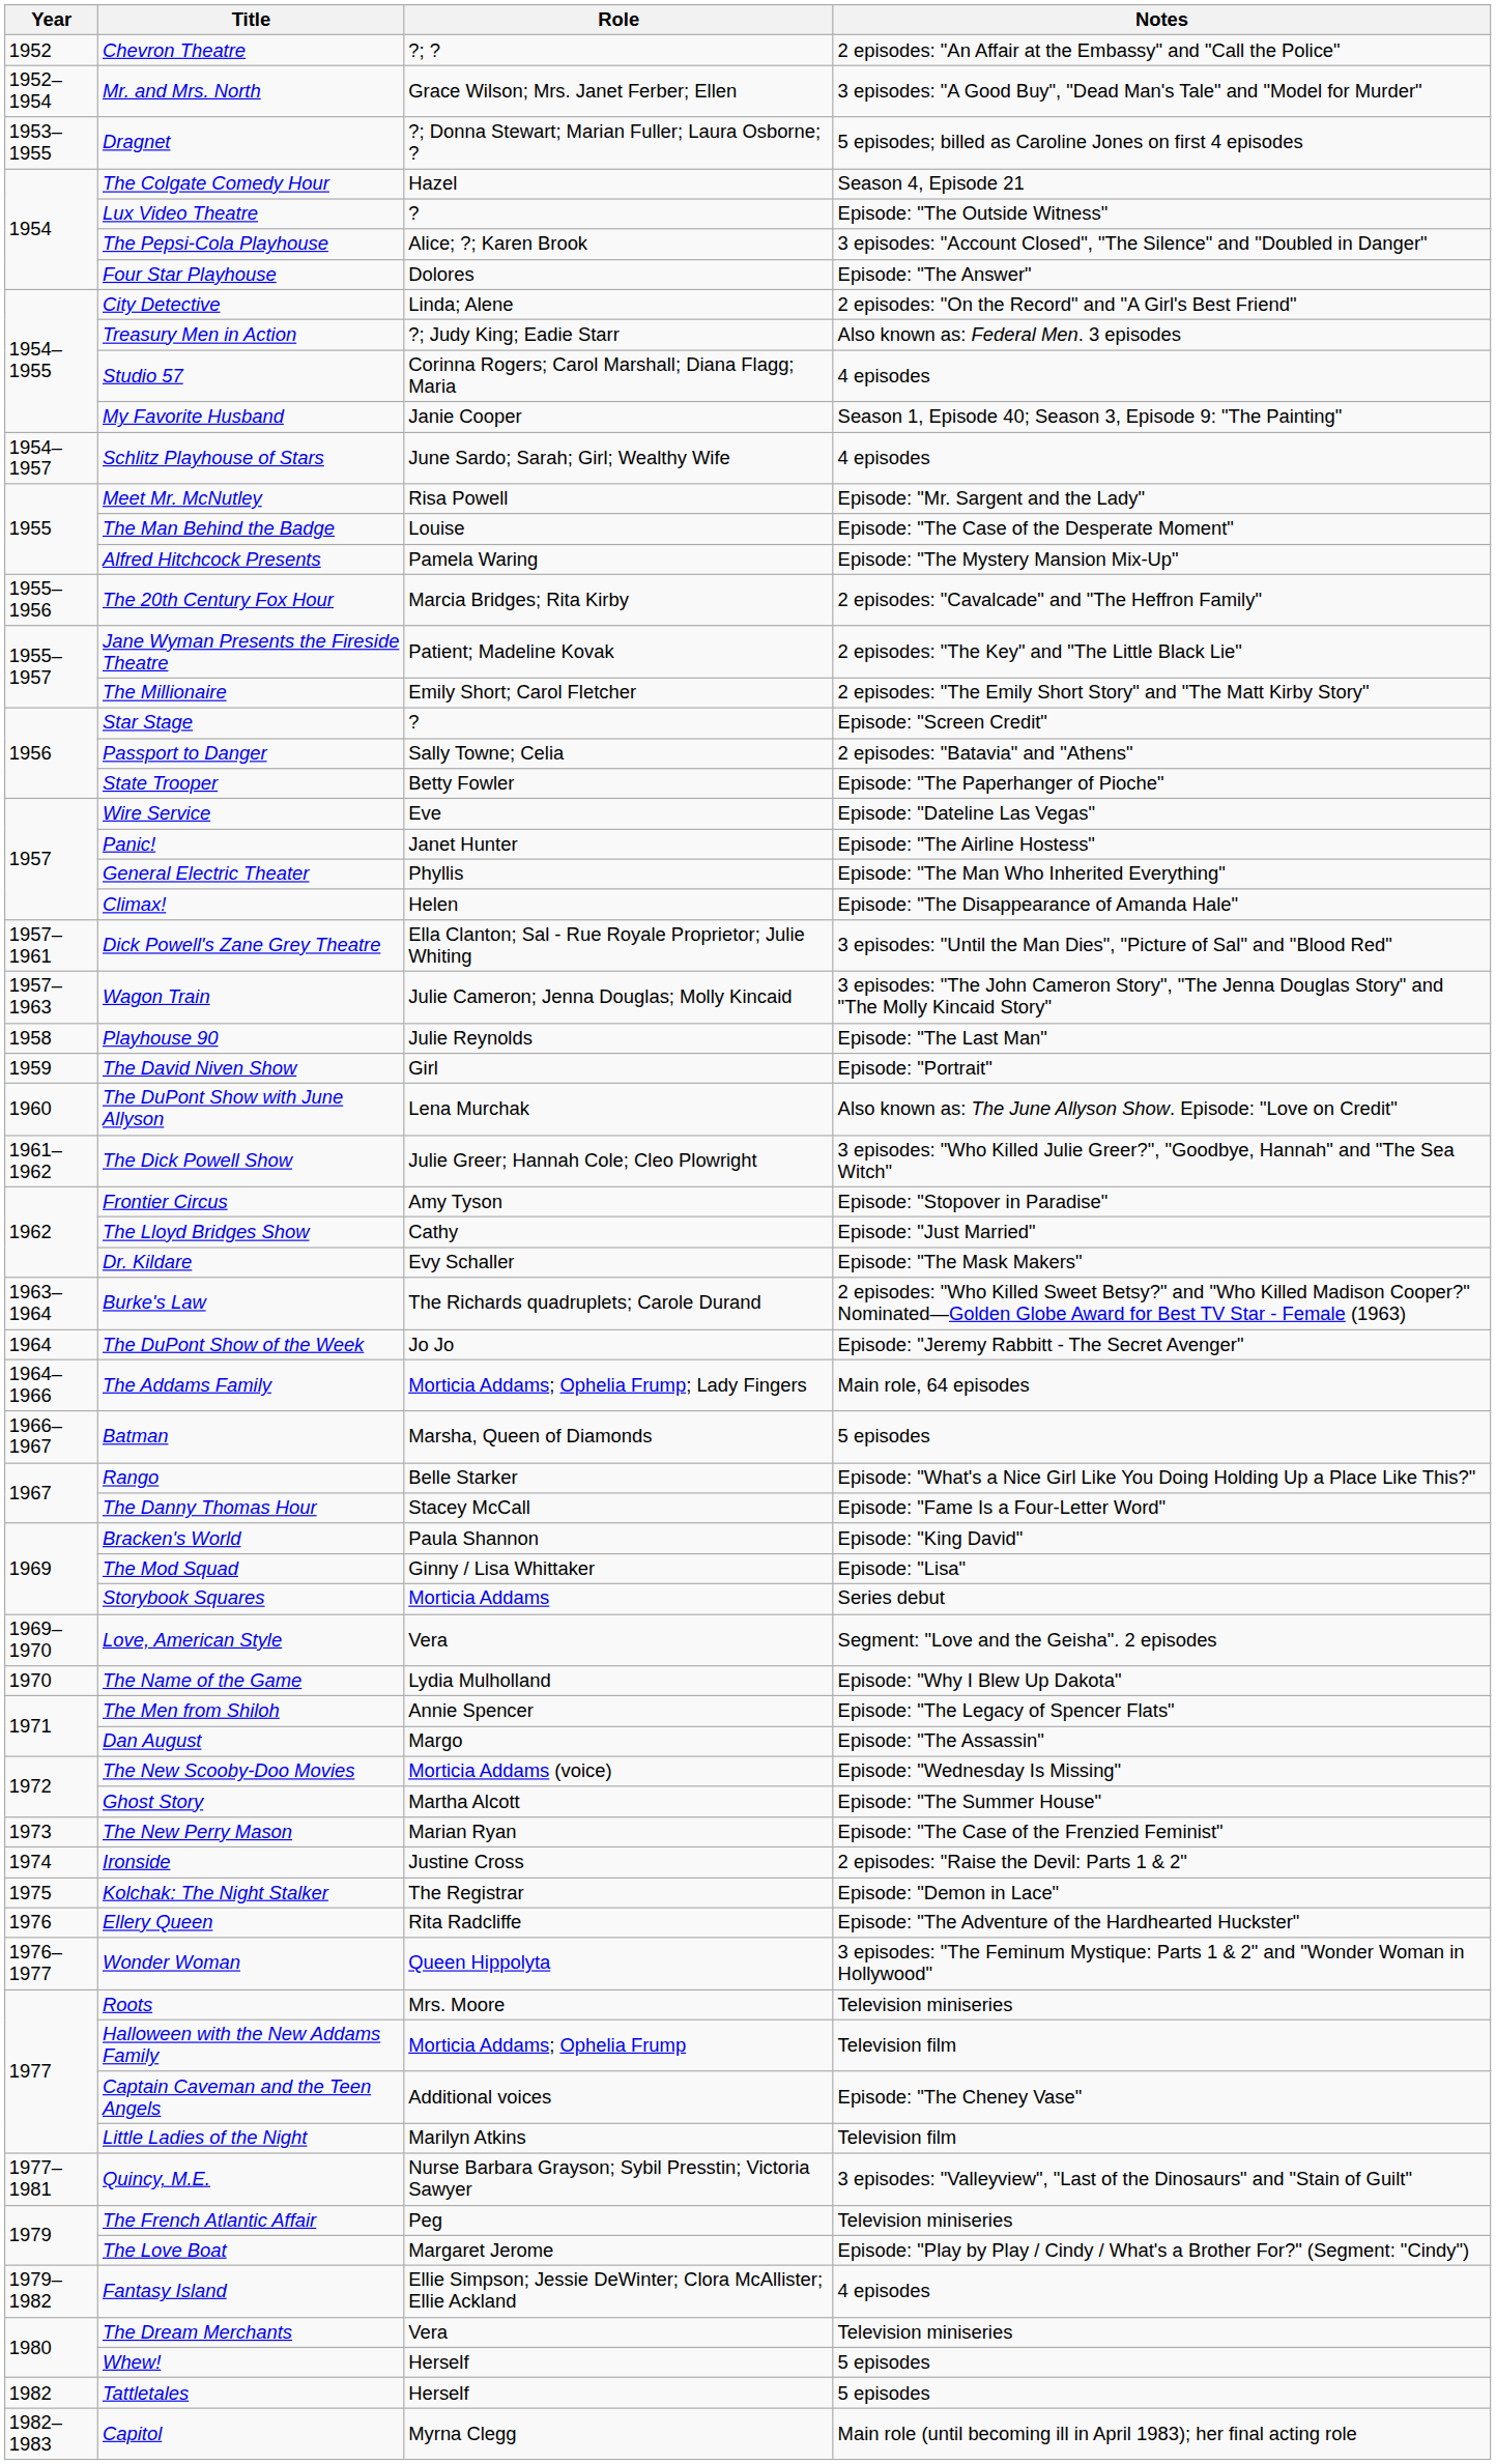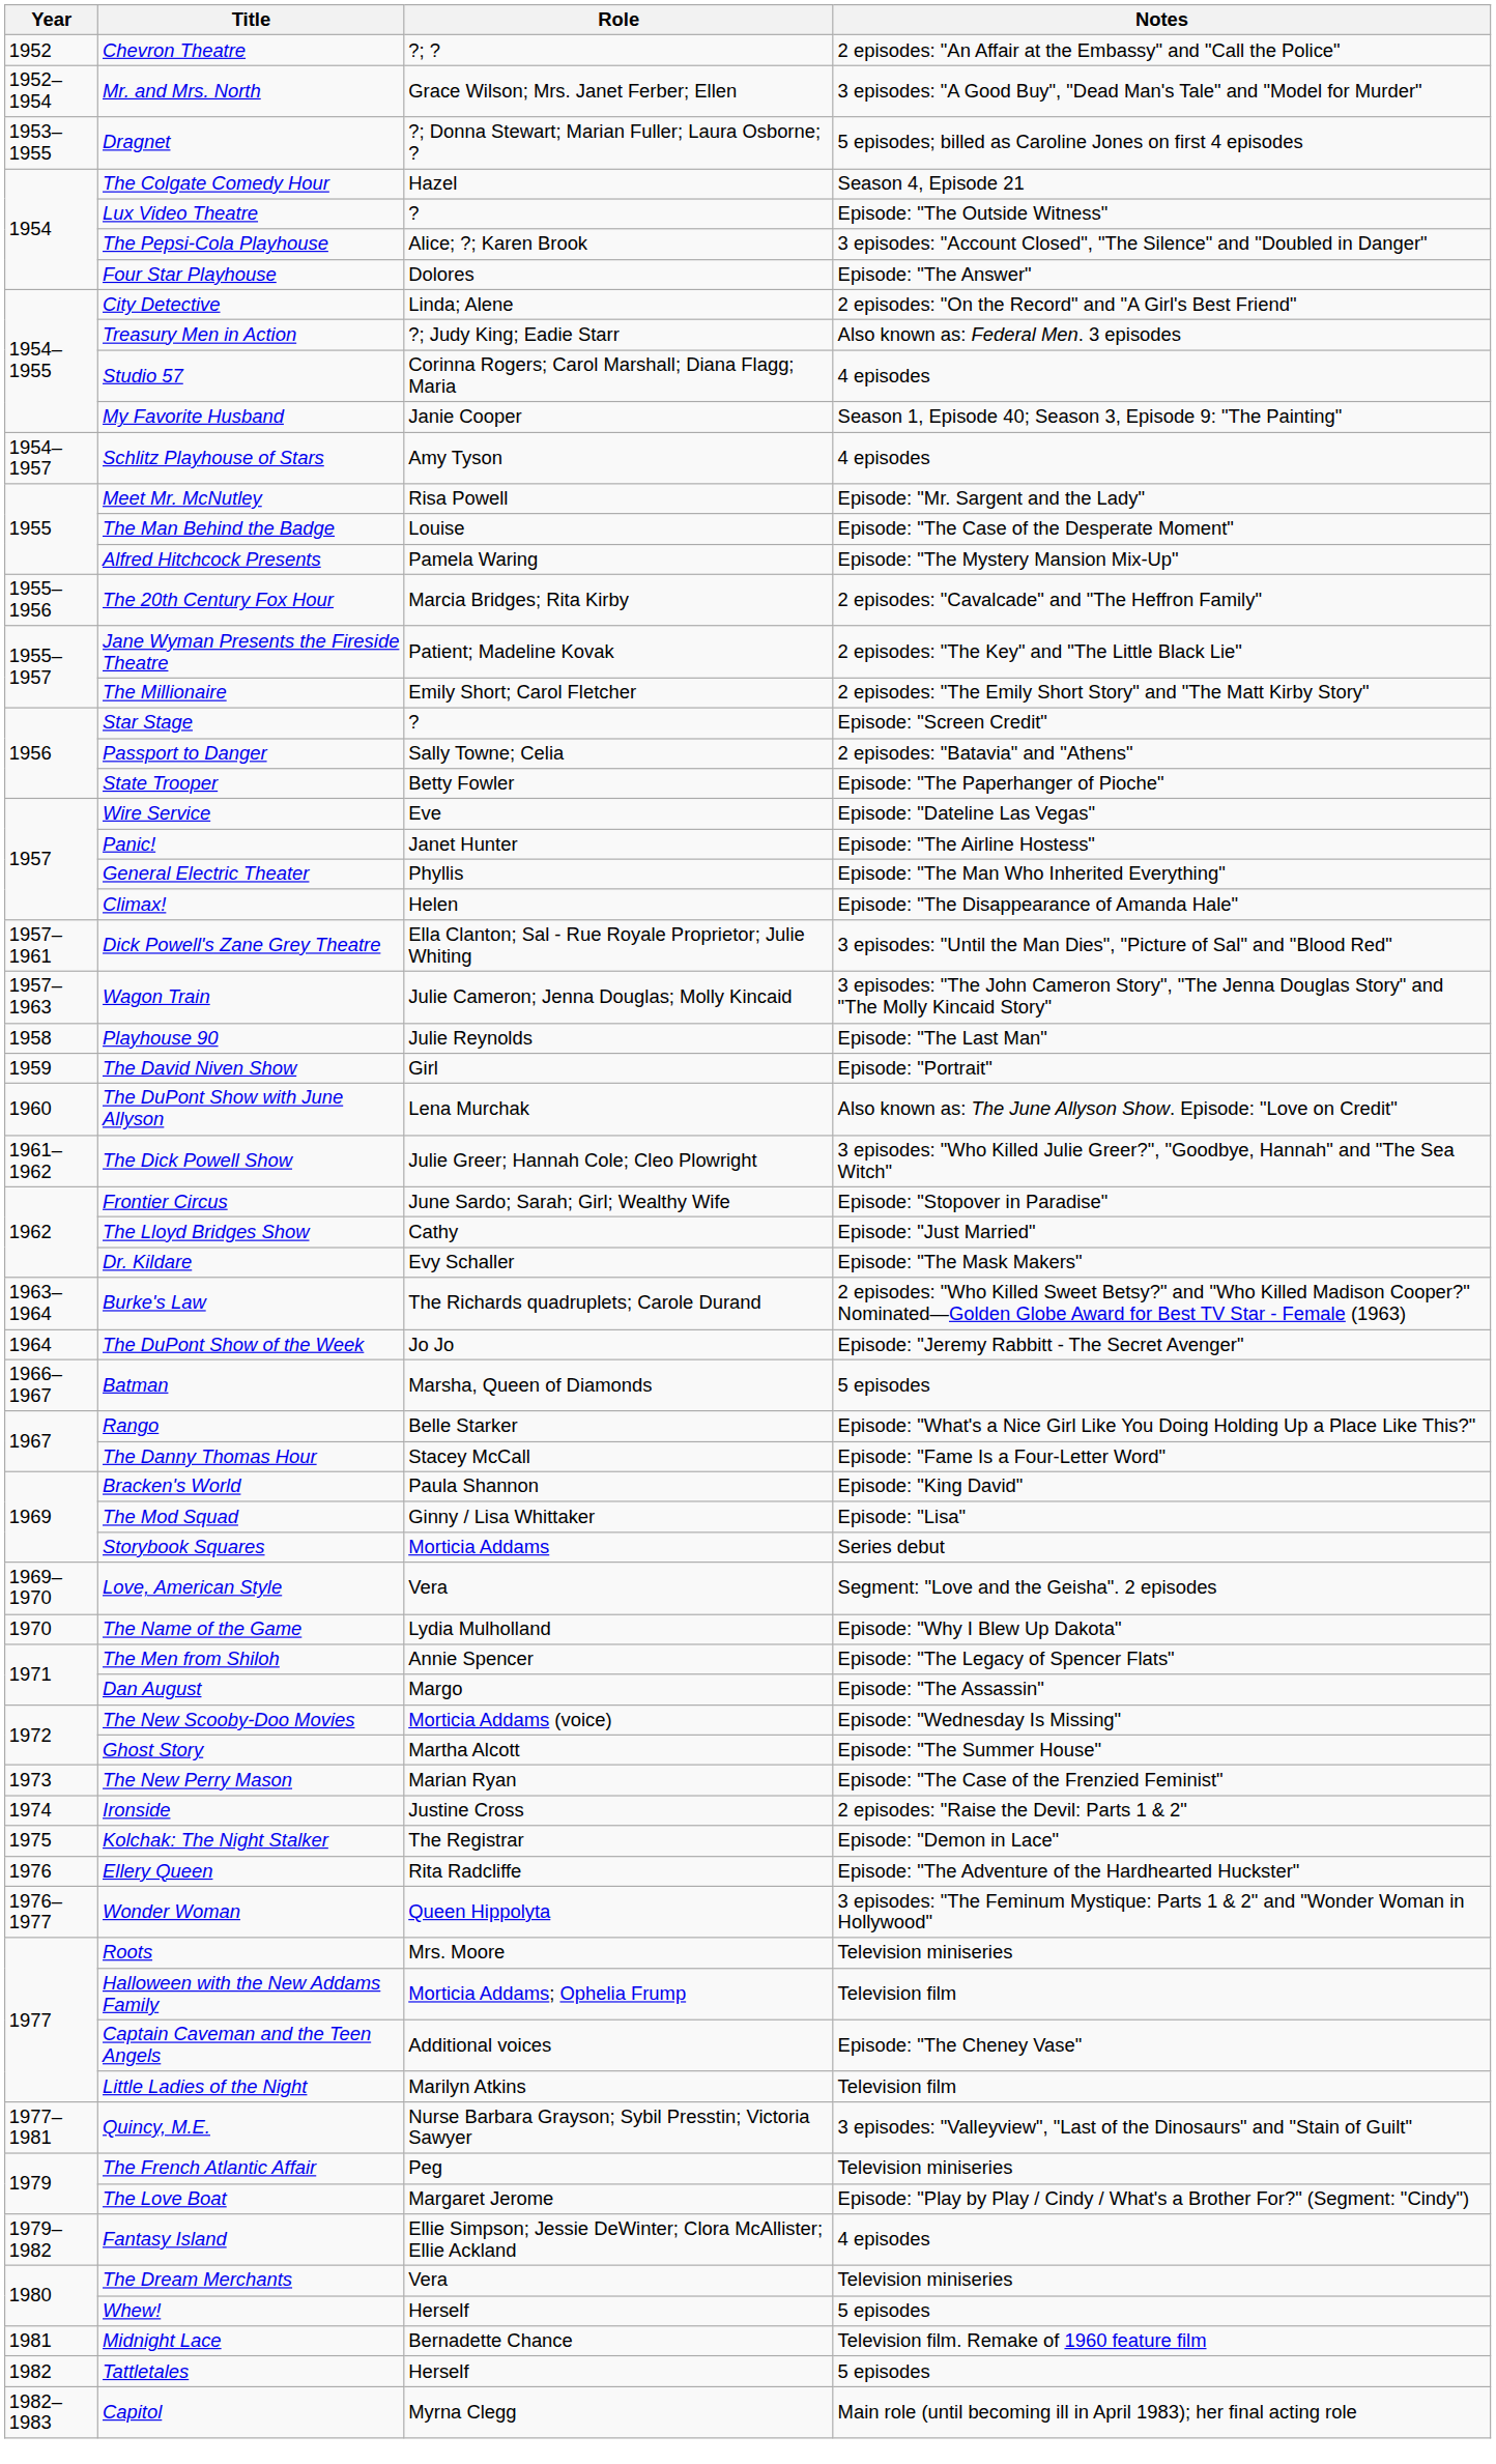Schlitz Playhouse of Stars | Role: June Sardo; Sarah; Girl; Wealthy Wife -> Amy Tyson
Frontier Circus | Role: Amy Tyson -> June Sardo; Sarah; Girl; Wealthy Wife
- row: 1964–1966 | The Addams Family | Morticia Addams; Ophelia Frump; Lady Fingers | Main role, 64 episodes
+ row: 1981 | Midnight Lace | Bernadette Chance | Television film. Remake of 1960 feature film
